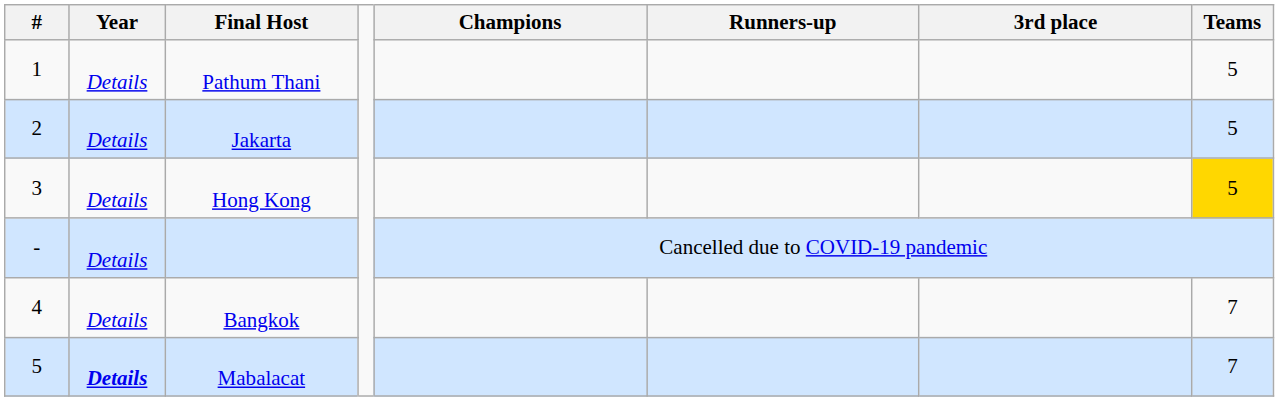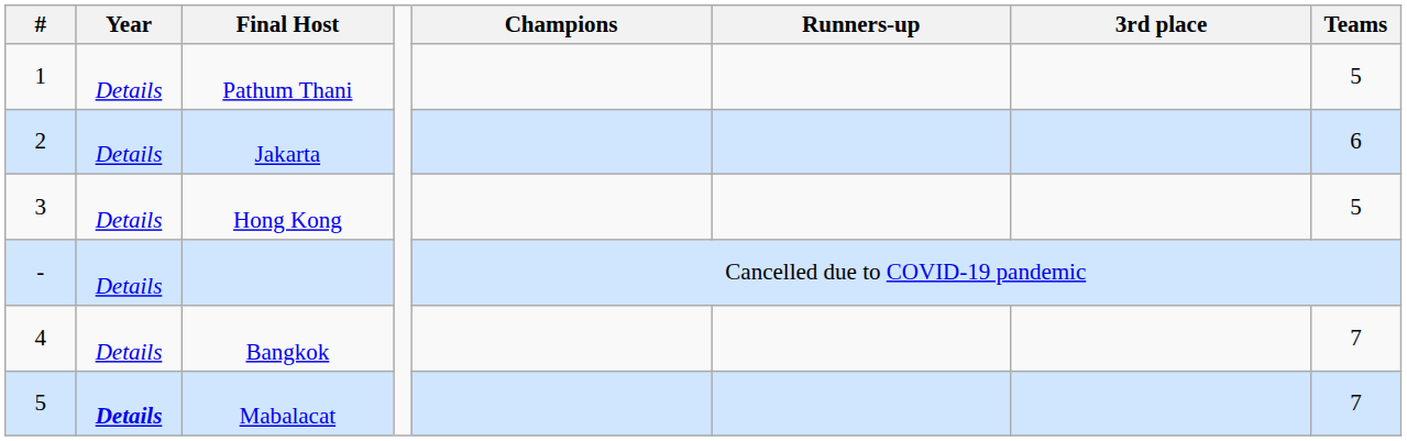Jakarta | Teams: 5 -> 6
Hong Kong | Teams: gold background -> no background
